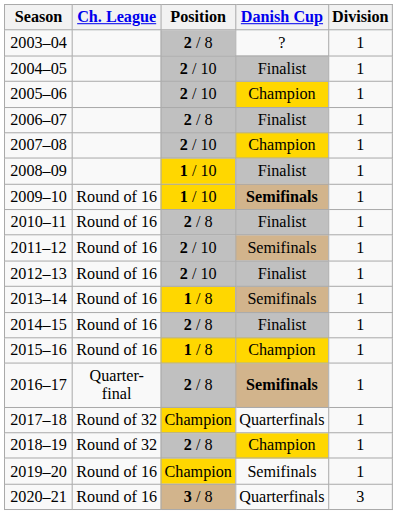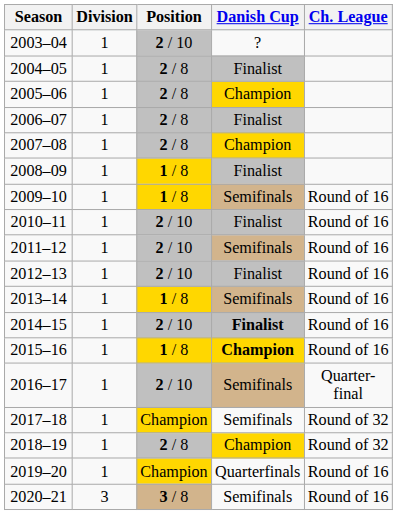columns swapped: Division <-> Ch. League
2003–04 | Position: 2 / 8 -> 2 / 10
2004–05 | Position: 2 / 10 -> 2 / 8
2005–06 | Position: 2 / 10 -> 2 / 8
2007–08 | Position: 2 / 10 -> 2 / 8
2008–09 | Position: 1 / 10 -> 1 / 8
2009–10 | Position: 1 / 10 -> 1 / 8
2009–10 | Danish Cup: bold -> normal
2010–11 | Position: 2 / 8 -> 2 / 10
2014–15 | Position: 2 / 8 -> 2 / 10
2014–15 | Danish Cup: normal -> bold
2015–16 | Danish Cup: normal -> bold
2016–17 | Position: 2 / 8 -> 2 / 10
2016–17 | Danish Cup: bold -> normal
2017–18 | Danish Cup: Quarterfinals -> Semifinals
2019–20 | Danish Cup: Semifinals -> Quarterfinals
2020–21 | Danish Cup: Quarterfinals -> Semifinals
